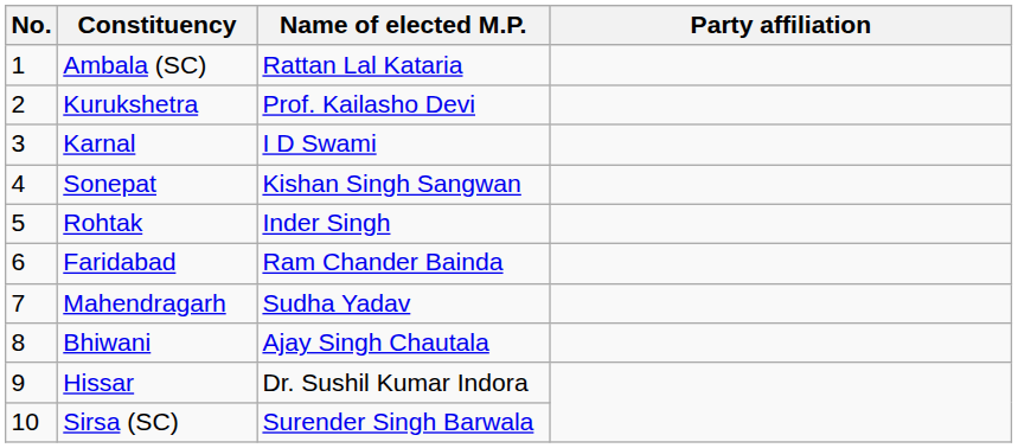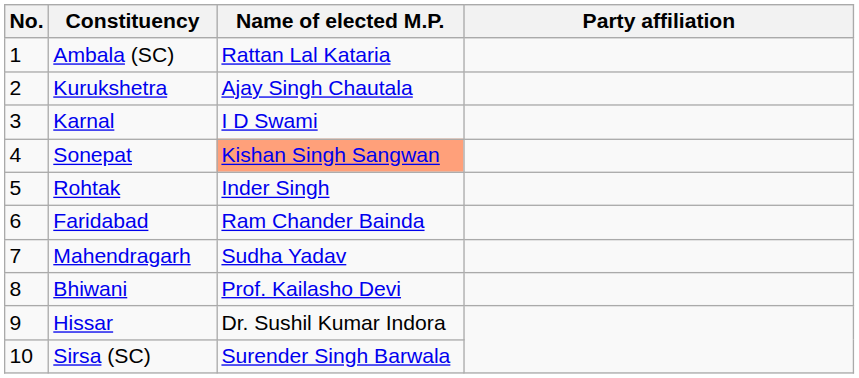Kurukshetra | Name of elected M.P.: Prof. Kailasho Devi -> Ajay Singh Chautala
Sonepat | Name of elected M.P.: no background -> lightsalmon background
Bhiwani | Name of elected M.P.: Ajay Singh Chautala -> Prof. Kailasho Devi
